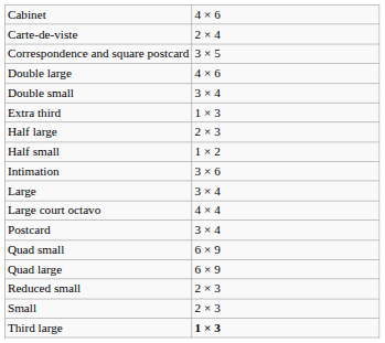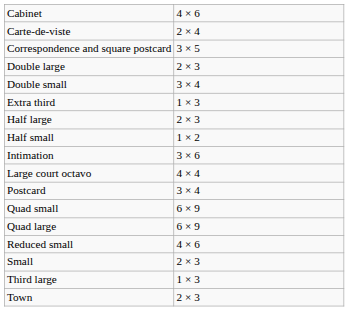Double large | column 2: 4 × 6 -> 2 × 3
- row: Large | 3 × 4
Reduced small | column 2: 2 × 3 -> 4 × 6
Third large | column 2: bold -> normal
+ row: Town | 2 × 3
